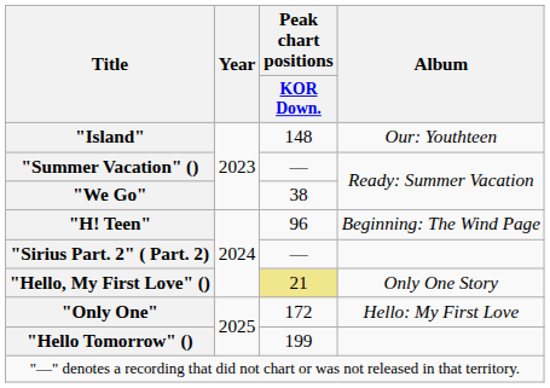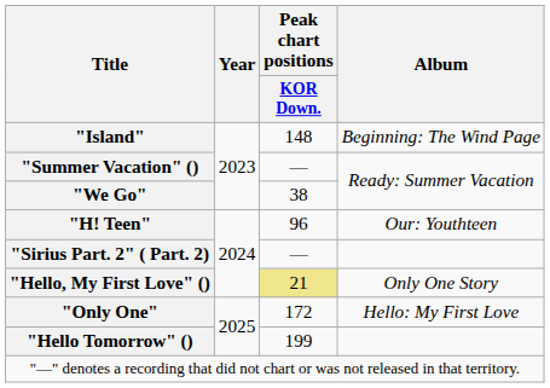"Island" | Album: Our: Youthteen -> Beginning: The Wind Page
"H! Teen" | Album: Beginning: The Wind Page -> Our: Youthteen
